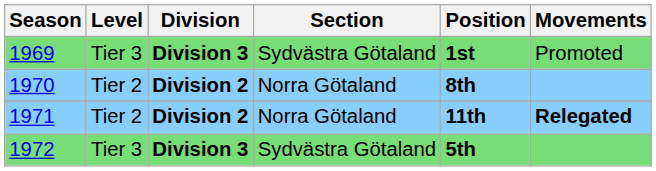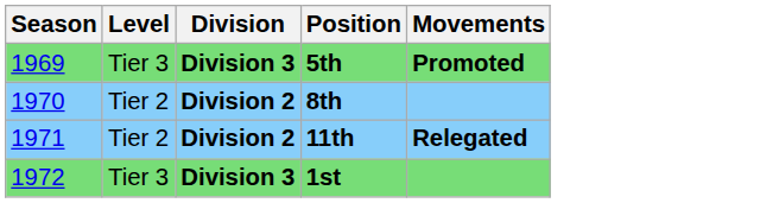- column: Section | Sydvästra Götaland | Norra Götaland | Norra Götaland | Sydvästra Götaland
1969 | Position: 1st -> 5th
1969 | Movements: normal -> bold
1972 | Position: 5th -> 1st
